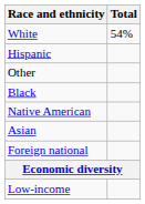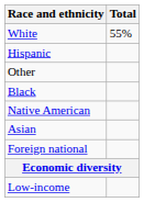White | column 2: 54% -> 55%
